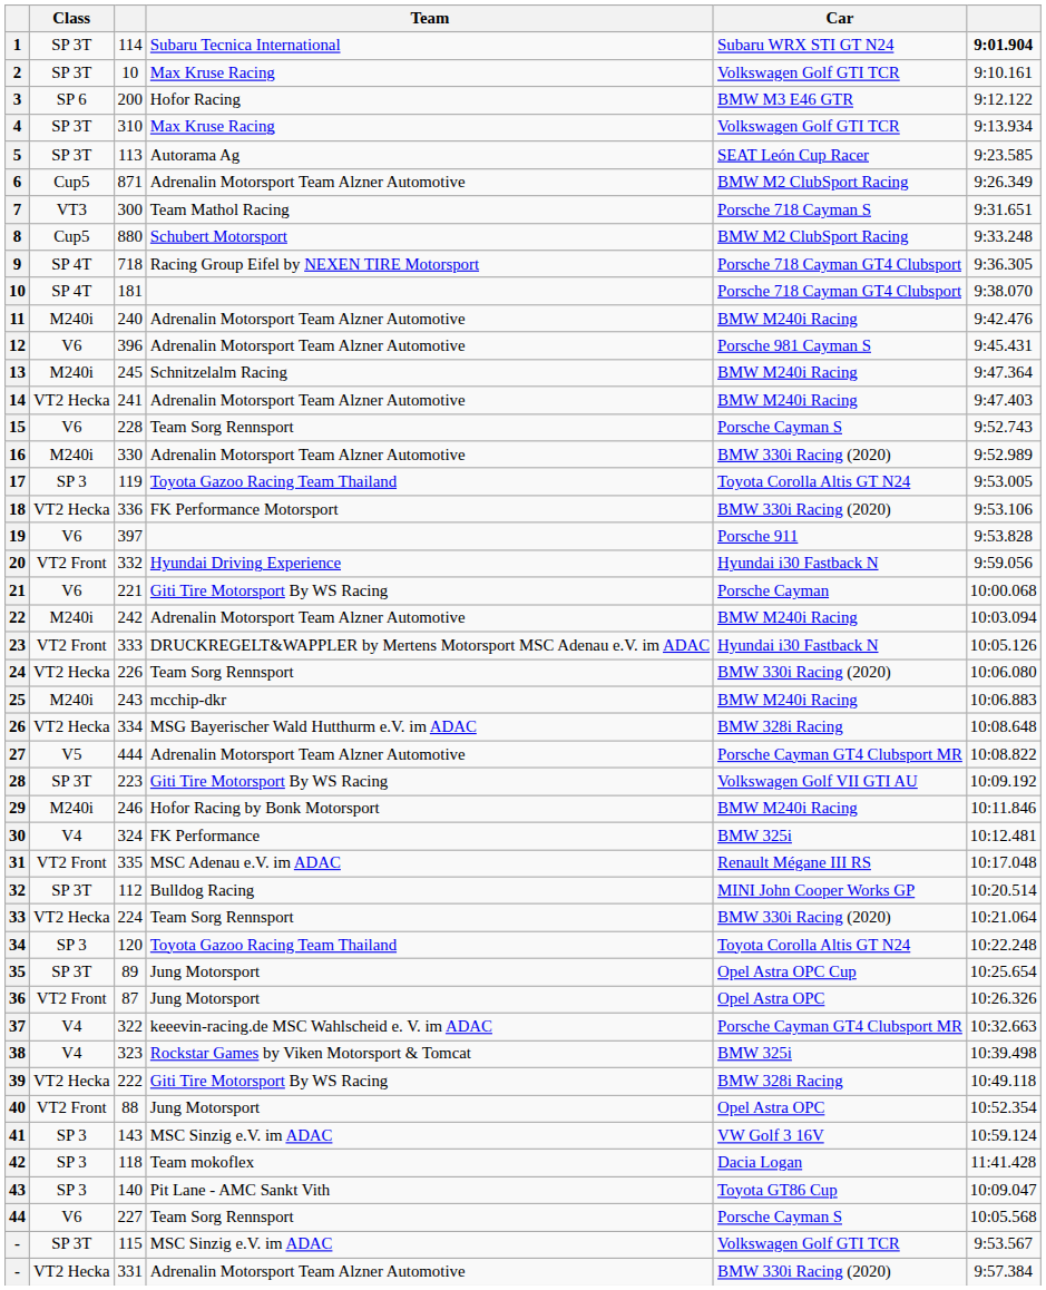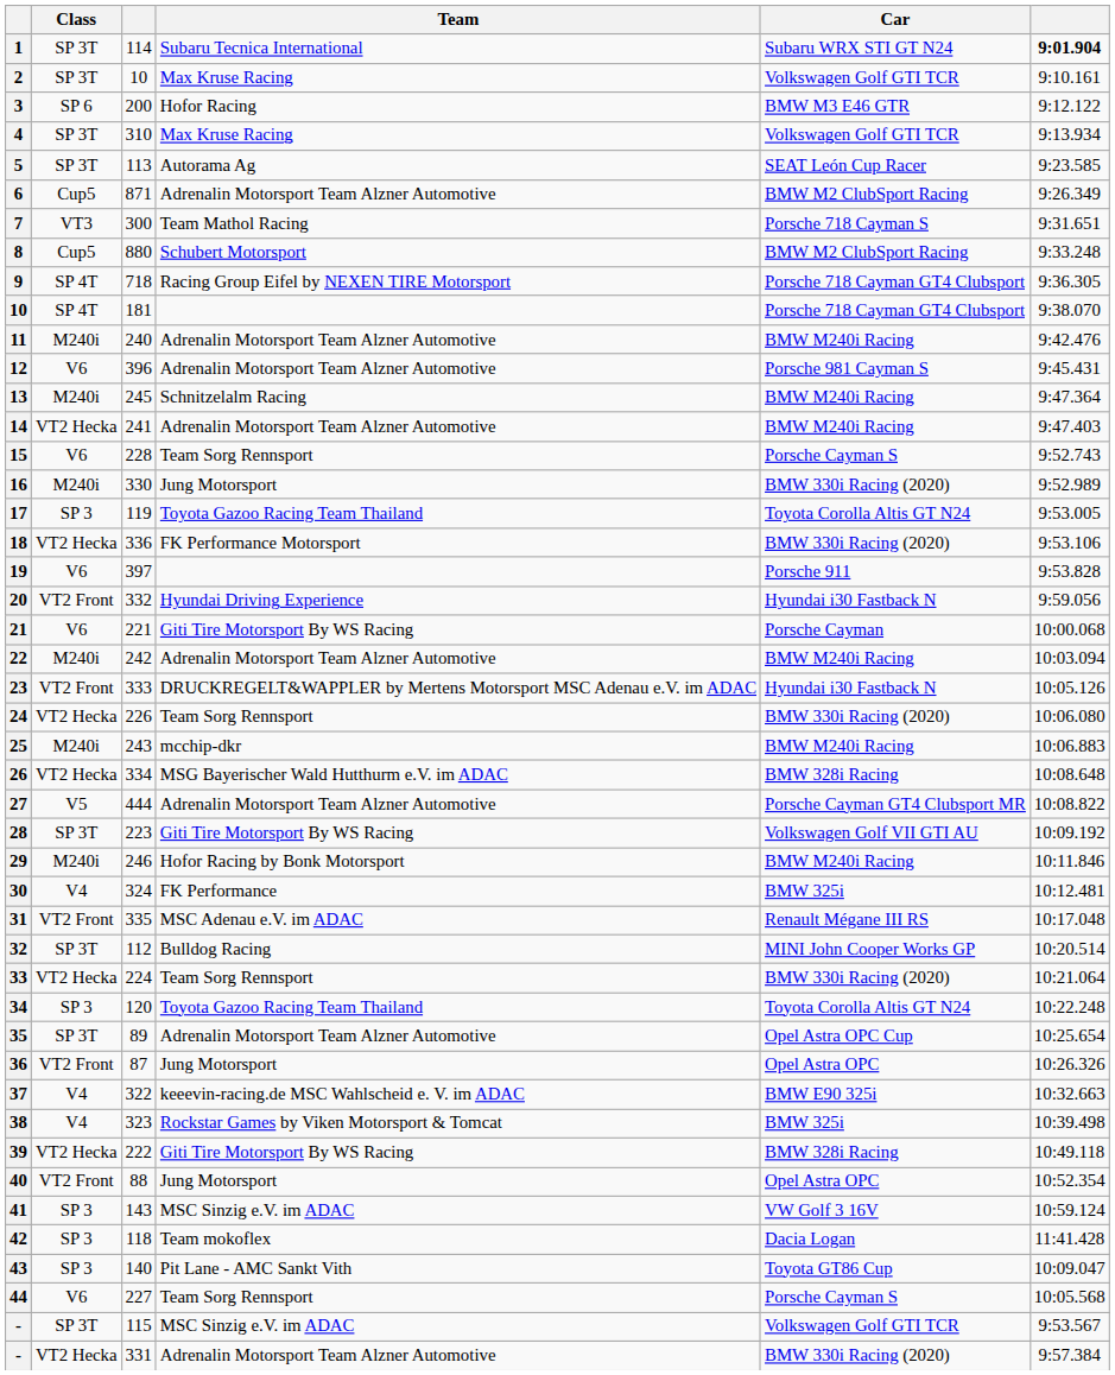16 | Team: Adrenalin Motorsport Team Alzner Automotive -> Jung Motorsport
35 | Team: Jung Motorsport -> Adrenalin Motorsport Team Alzner Automotive
37 | Car: Porsche Cayman GT4 Clubsport MR -> BMW E90 325i
